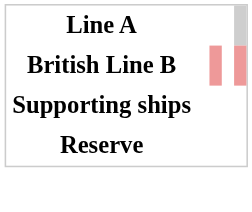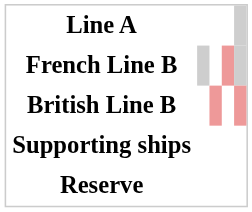+ row: French Line B
